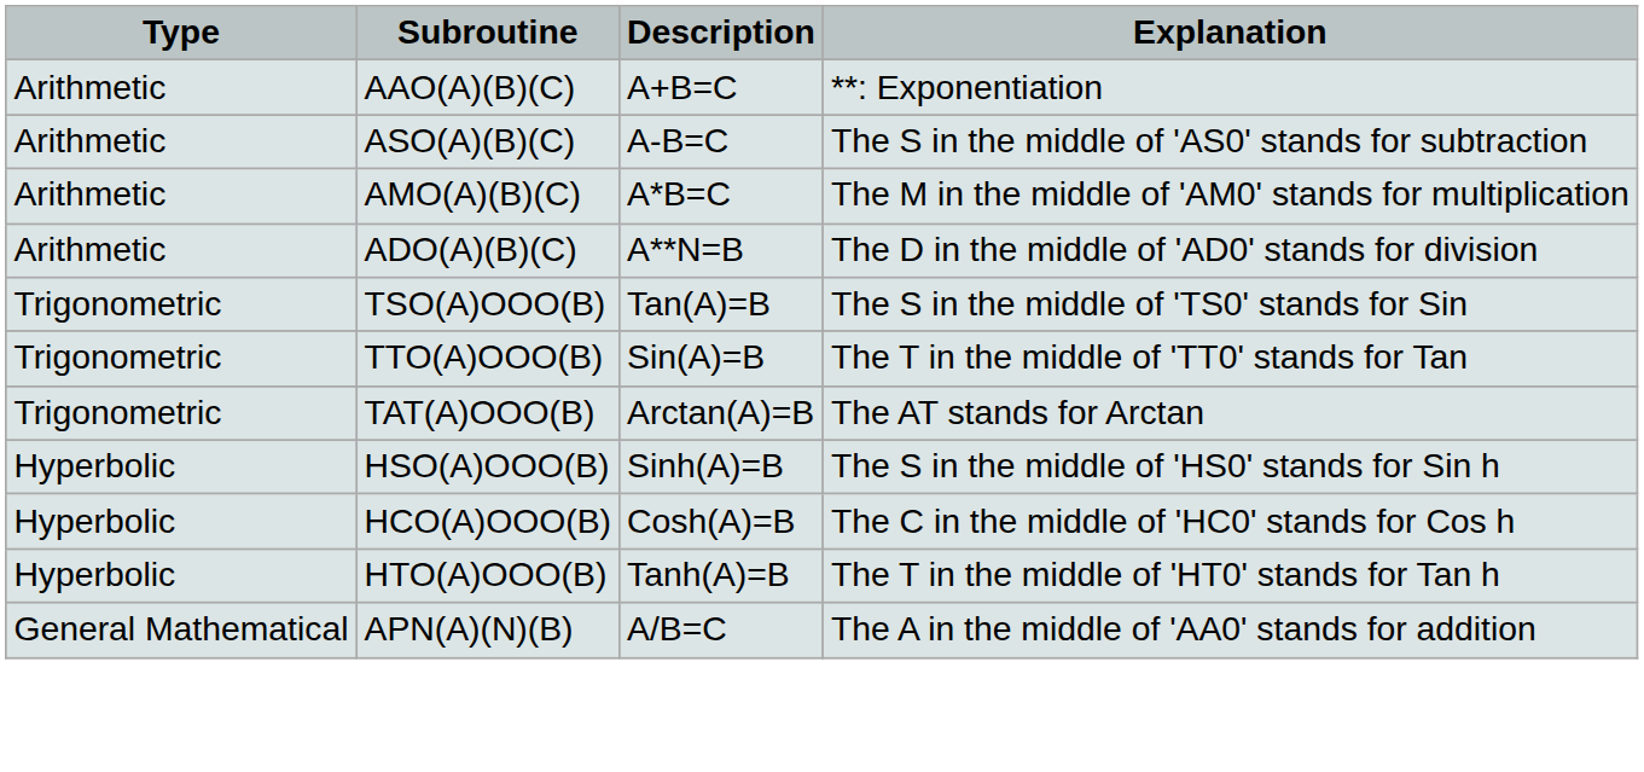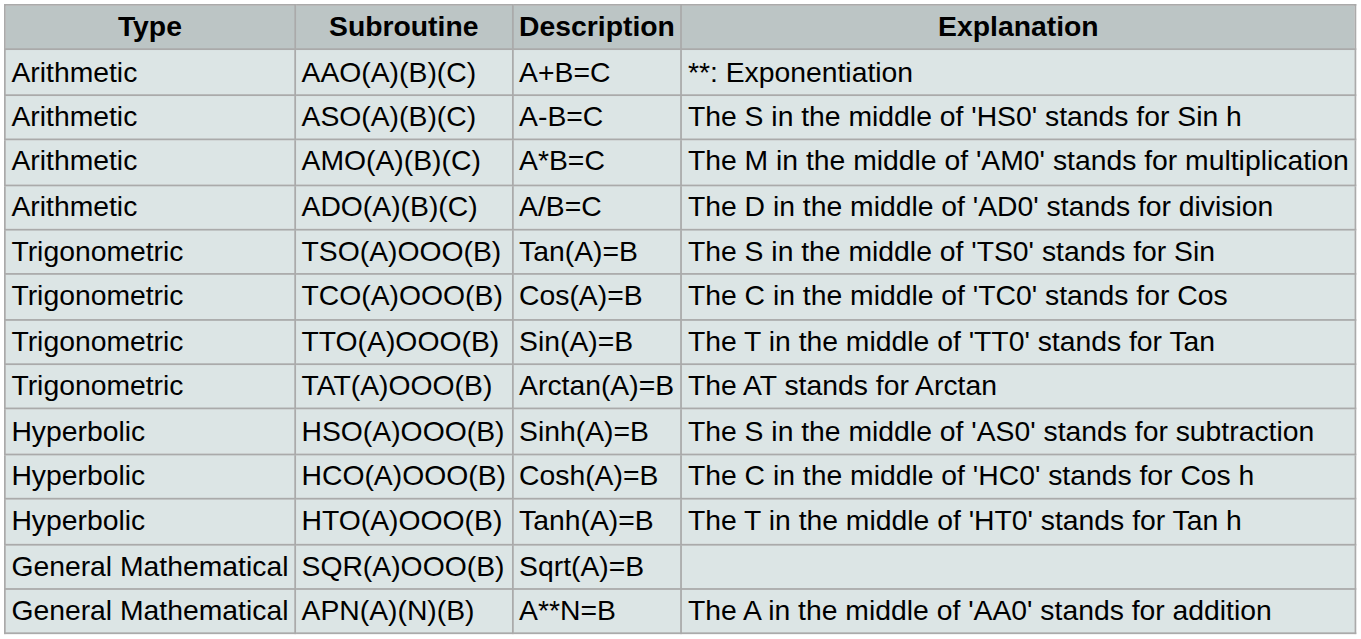ASO(A)(B)(C) | Explanation: The S in the middle of 'AS0' stands for subtraction -> The S in the middle of 'HS0' stands for Sin h
ADO(A)(B)(C) | Description: A**N=B -> A/B=C
+ row: Trigonometric | TCO(A)OOO(B) | Cos(A)=B | The C in the middle of 'TC0' stands for Cos
HSO(A)OOO(B) | Explanation: The S in the middle of 'HS0' stands for Sin h -> The S in the middle of 'AS0' stands for subtraction
+ row: General Mathematical | SQR(A)OOO(B) | Sqrt(A)=B
APN(A)(N)(B) | Description: A/B=C -> A**N=B
